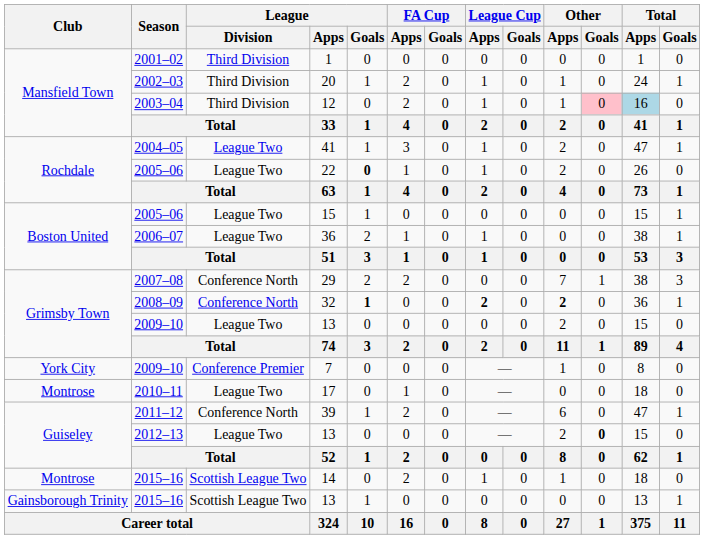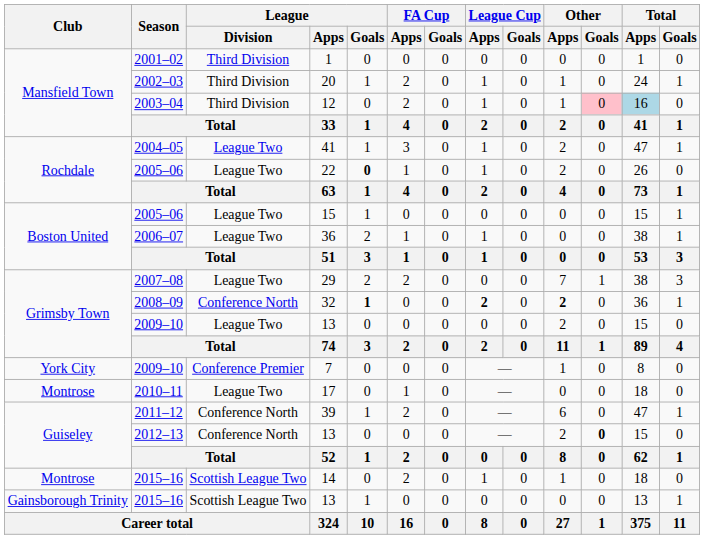29 | League / Division: Conference North -> League Two
2012–13 / 13 | League / Division: League Two -> Conference North
